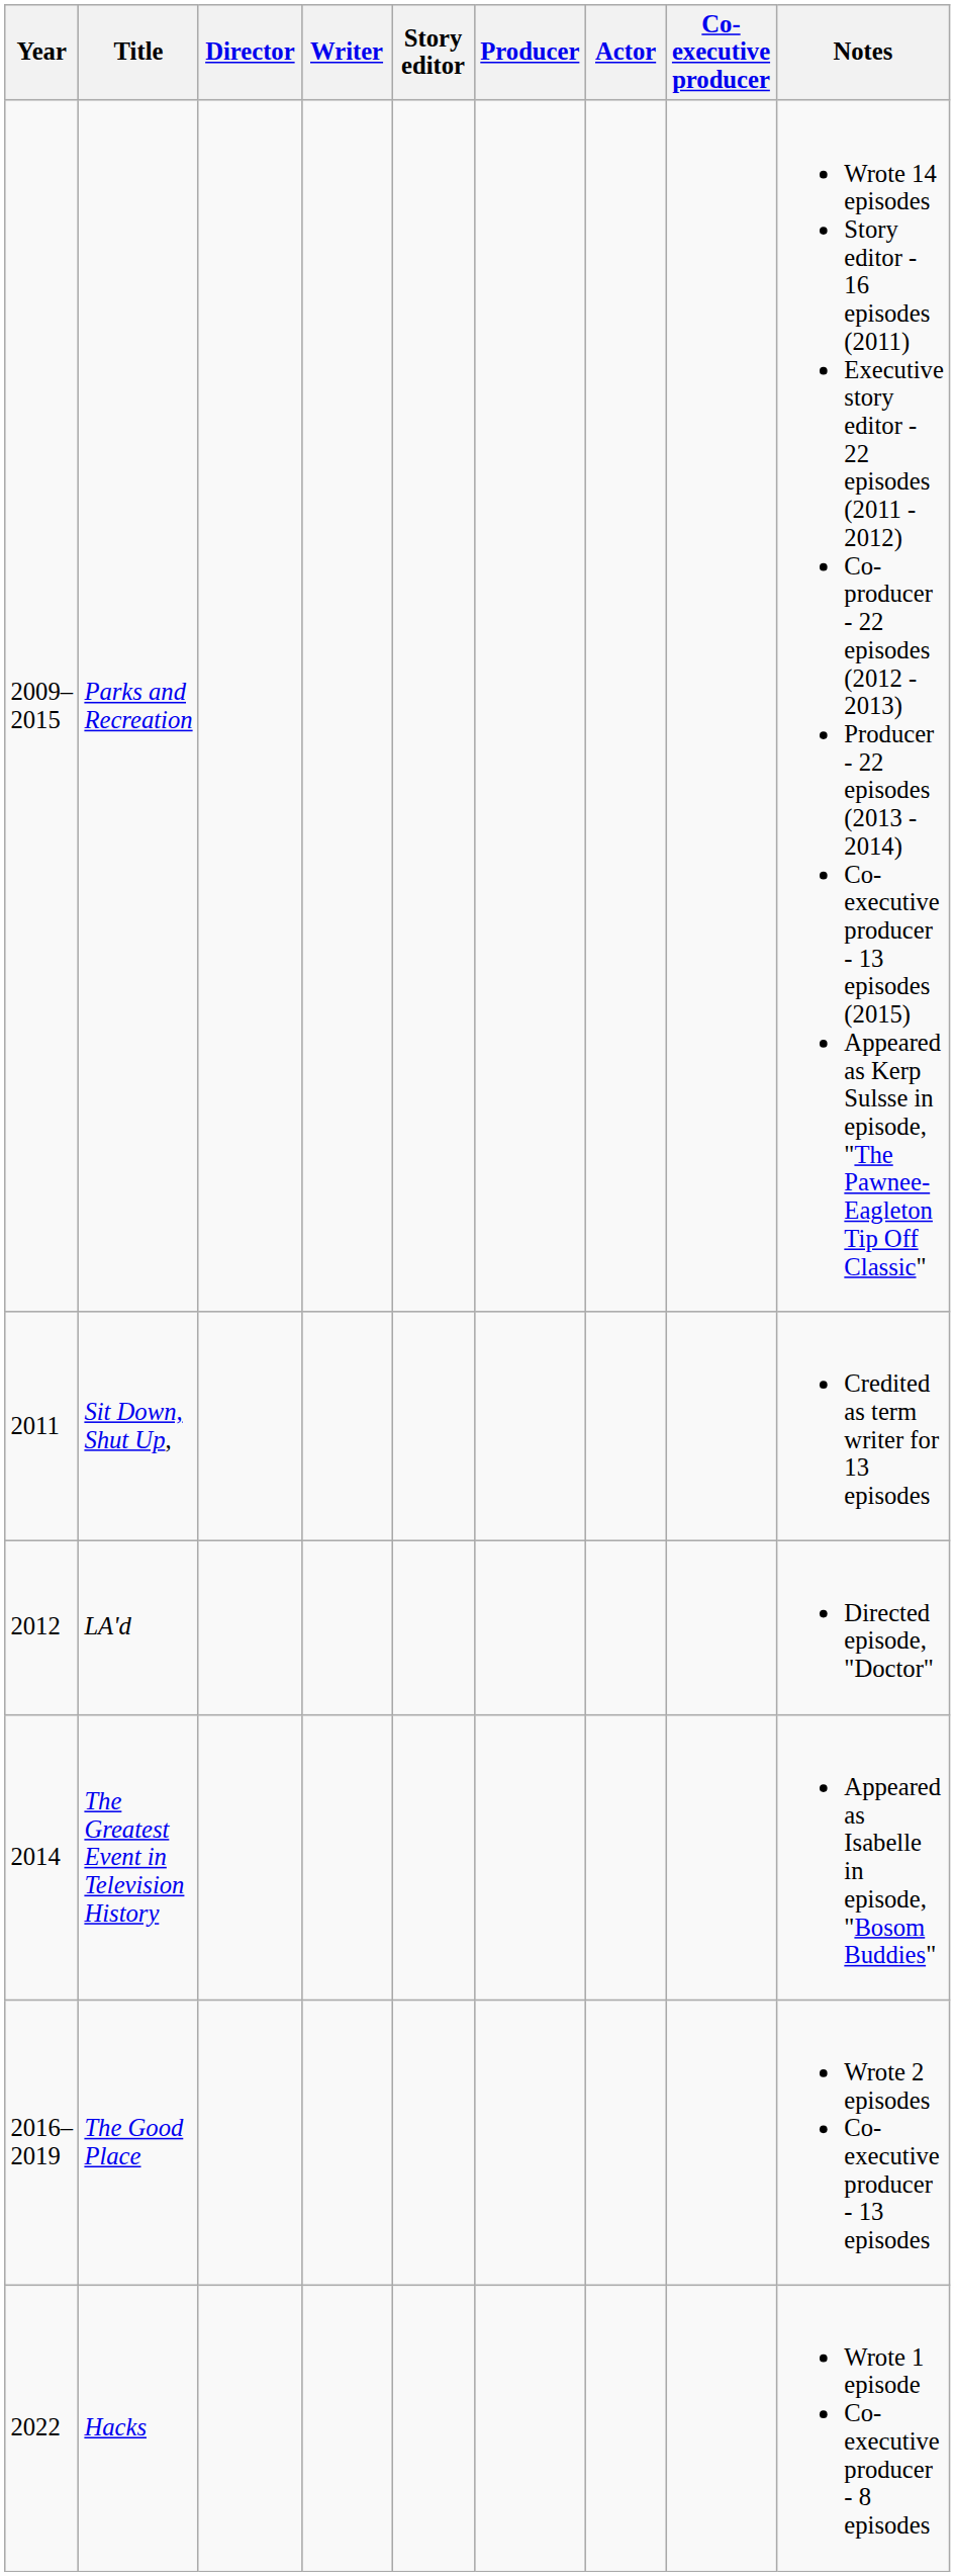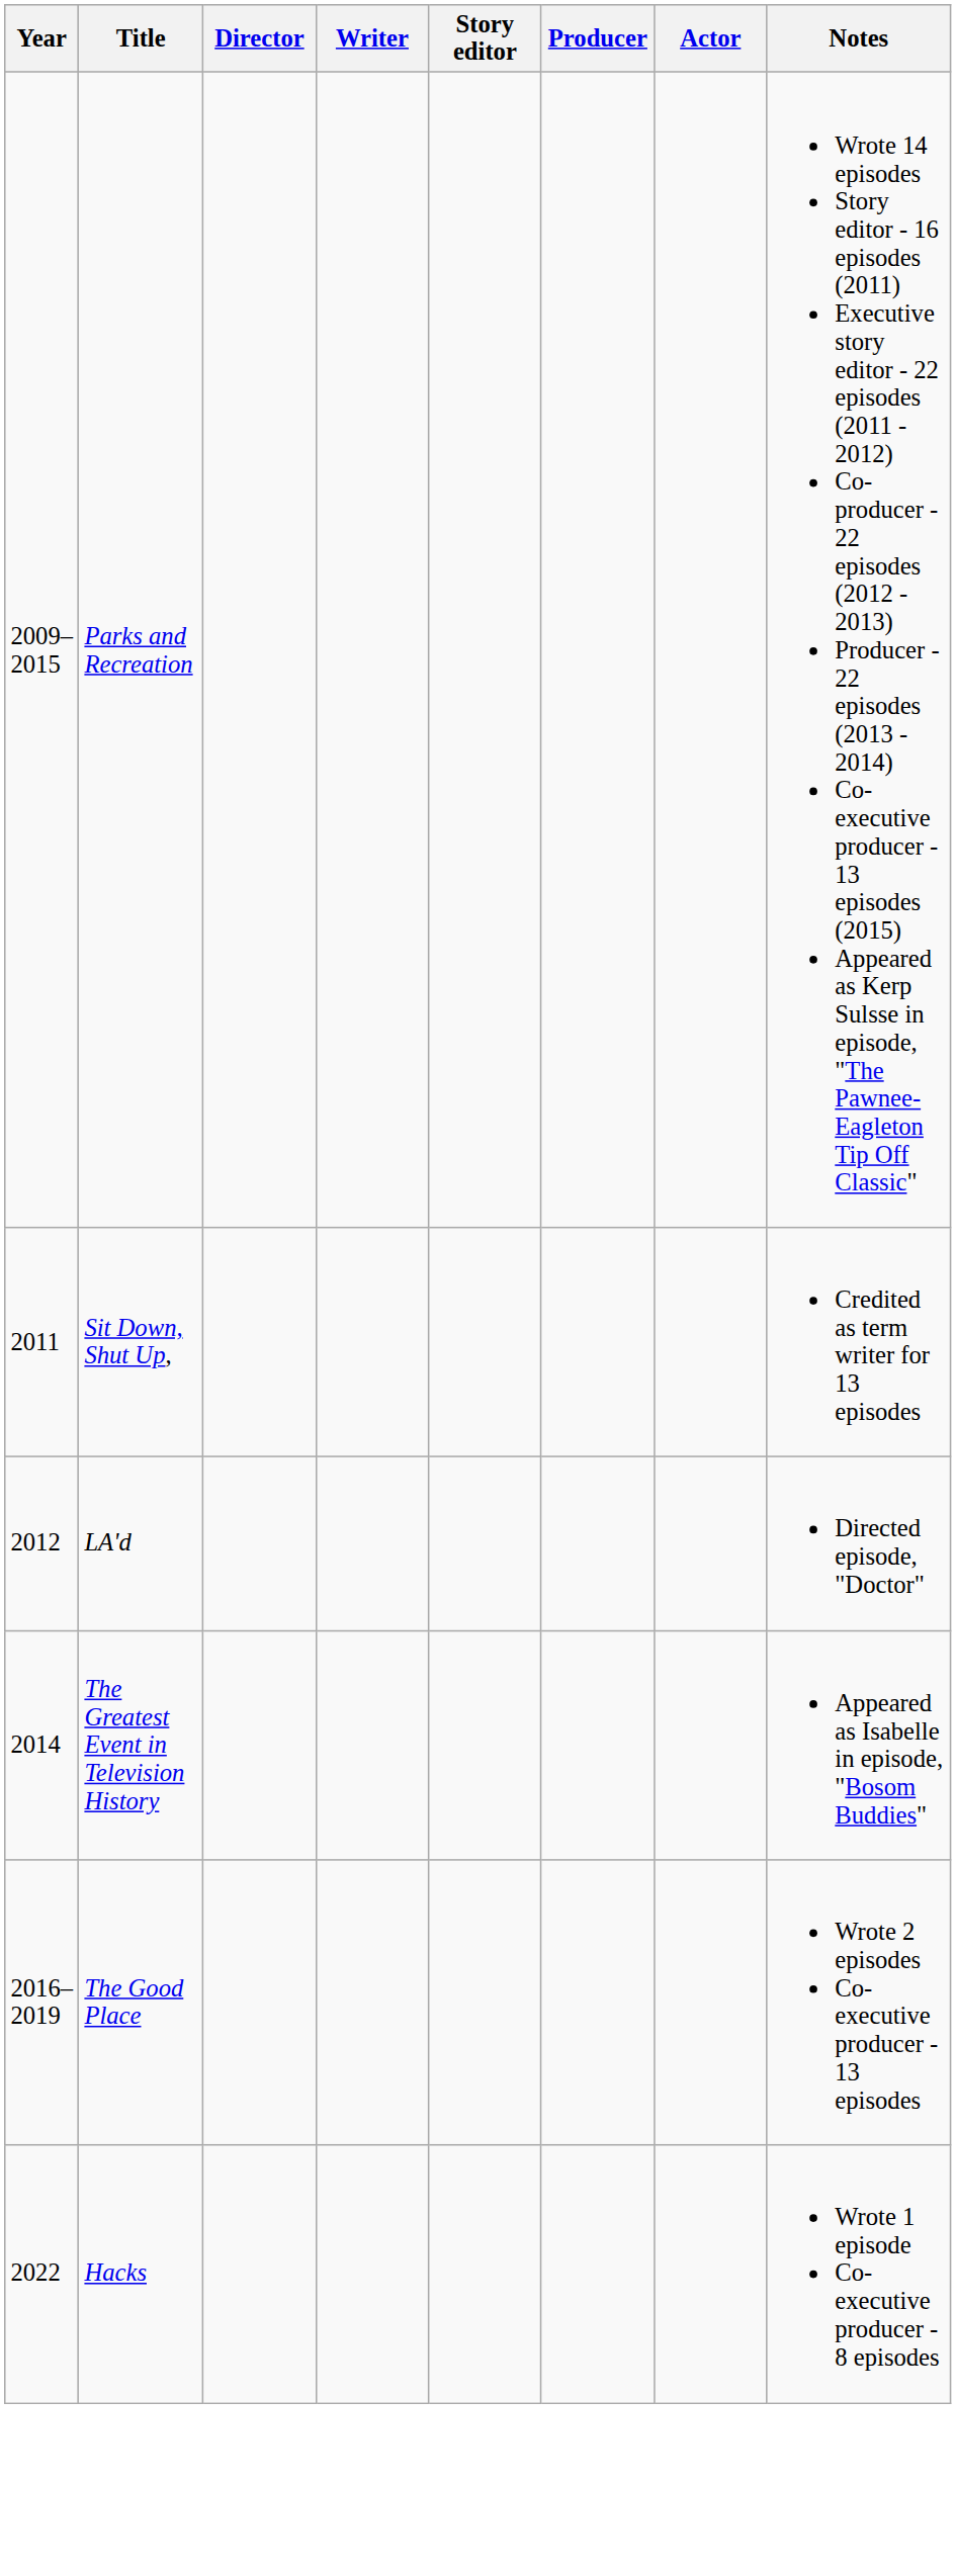- column: Co-executive producer
